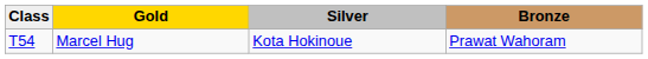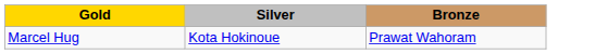- column: Class | T54
